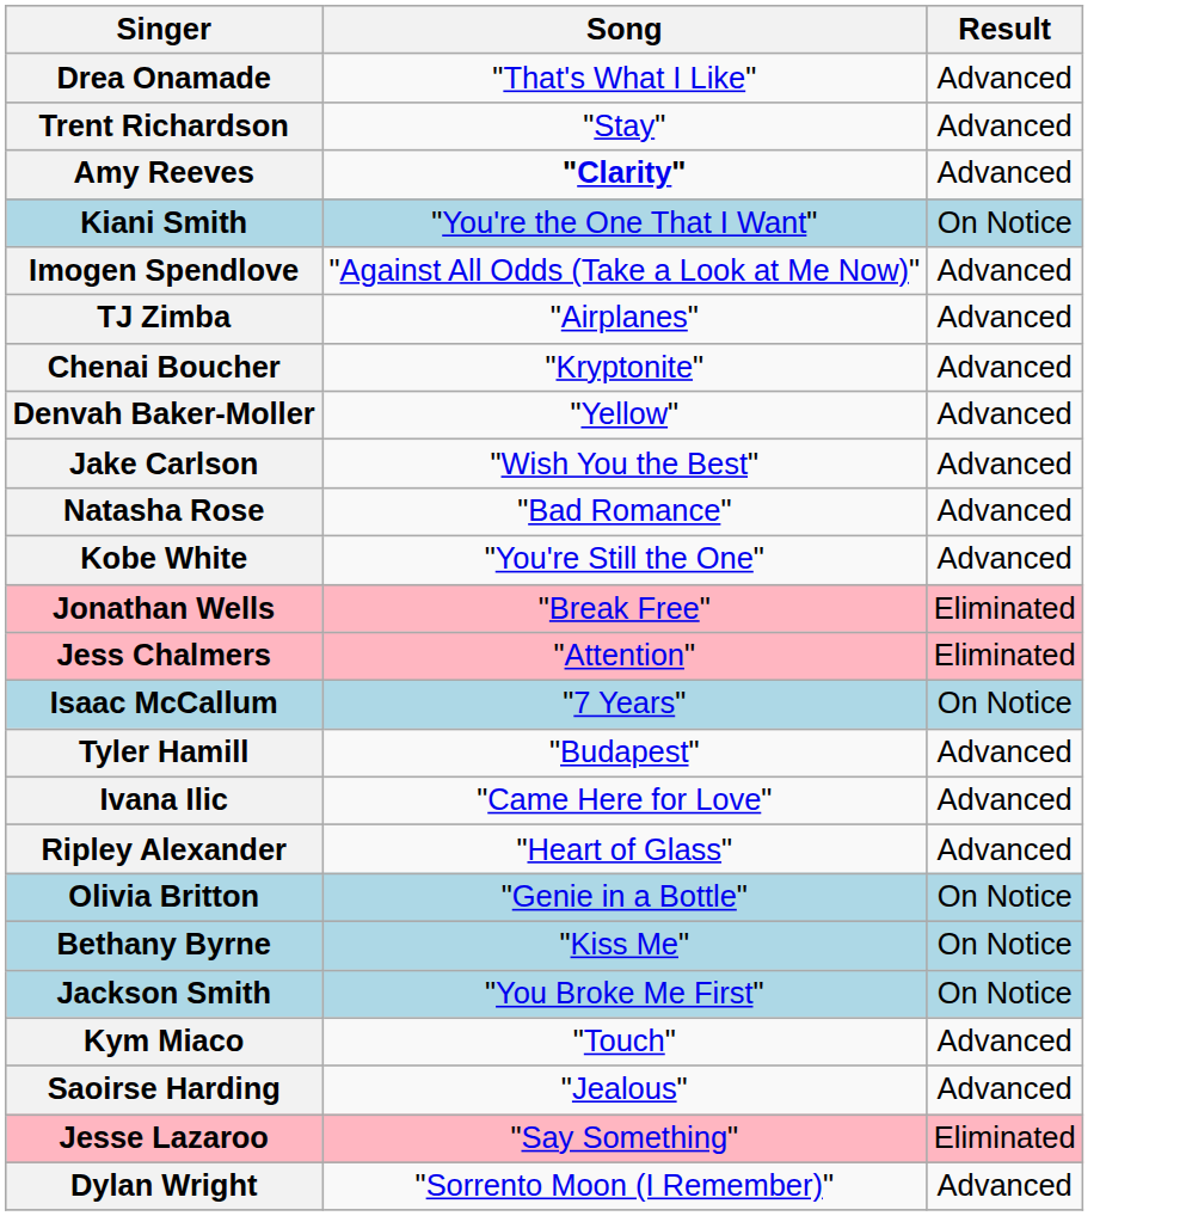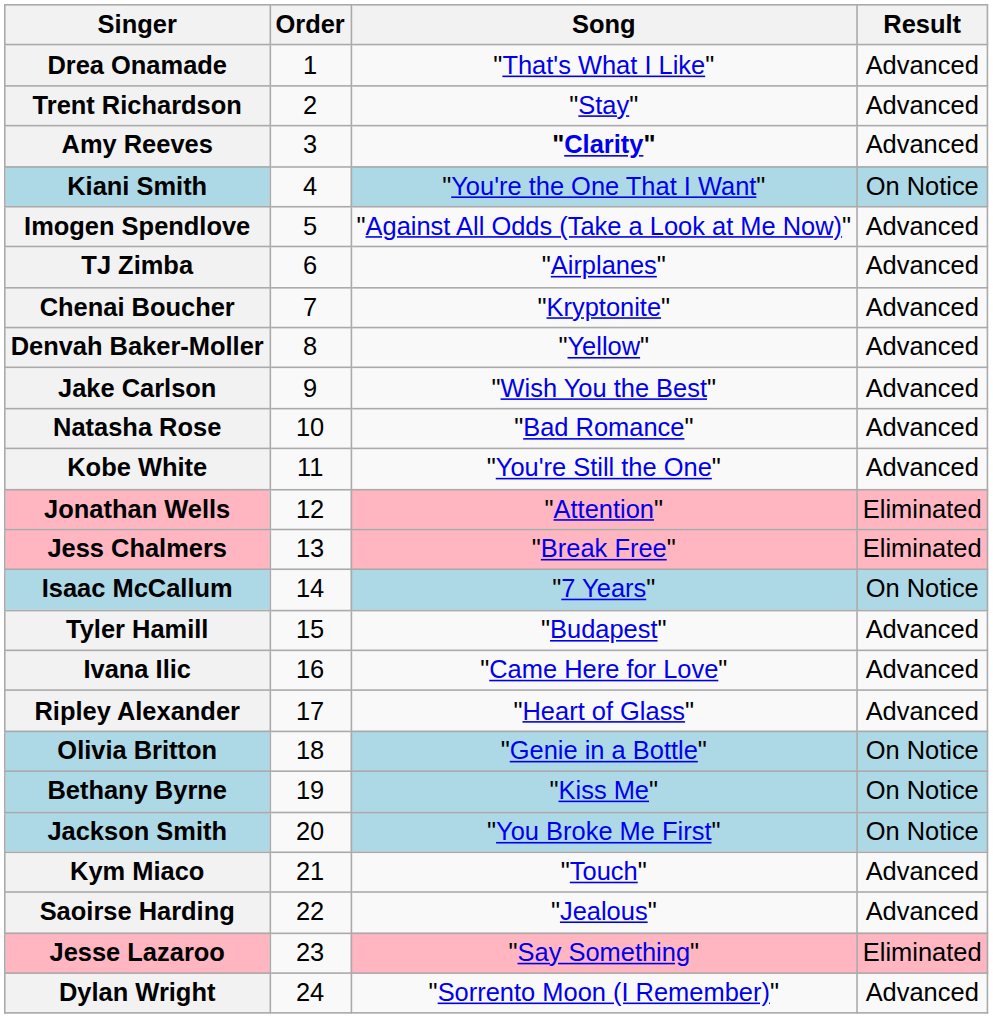+ column: Order | 1 | 2 | 3 | 4 | 5 | 6 | 7 | 8 | 9 | 10 | 11 | 12 | 13 | 14 | 15 | 16 | 17 | 18 | 19 | 20 | 21 | 22 | 23 | 24
Jonathan Wells | Song: "Break Free" -> "Attention"
Jess Chalmers | Song: "Attention" -> "Break Free"
